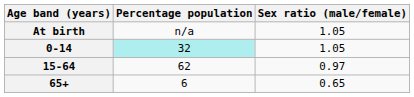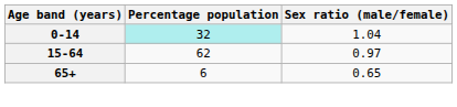- row: At birth | n/a | 1.05
0-14 | Sex ratio (male/female): 1.05 -> 1.04
